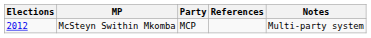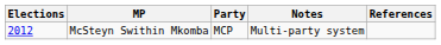columns swapped: Notes <-> References
